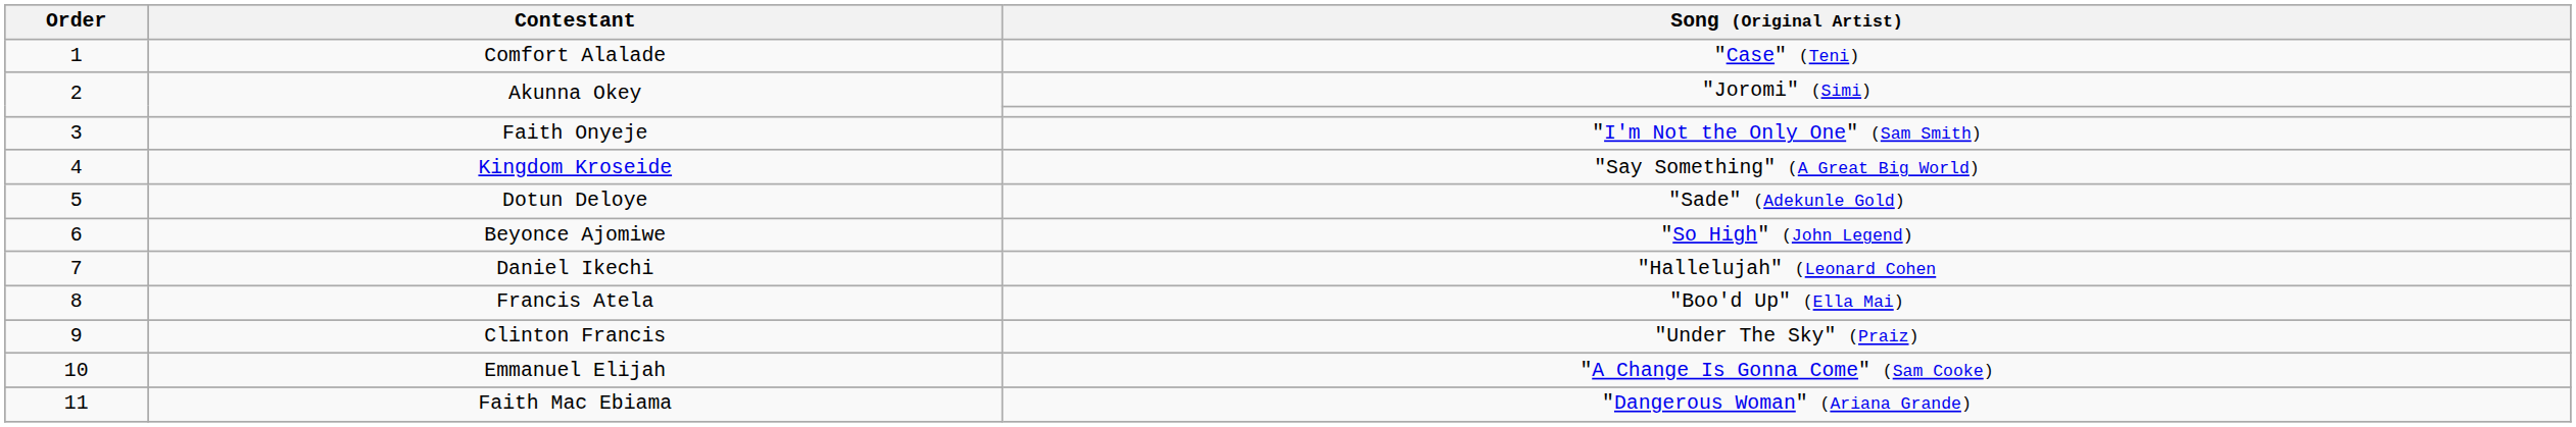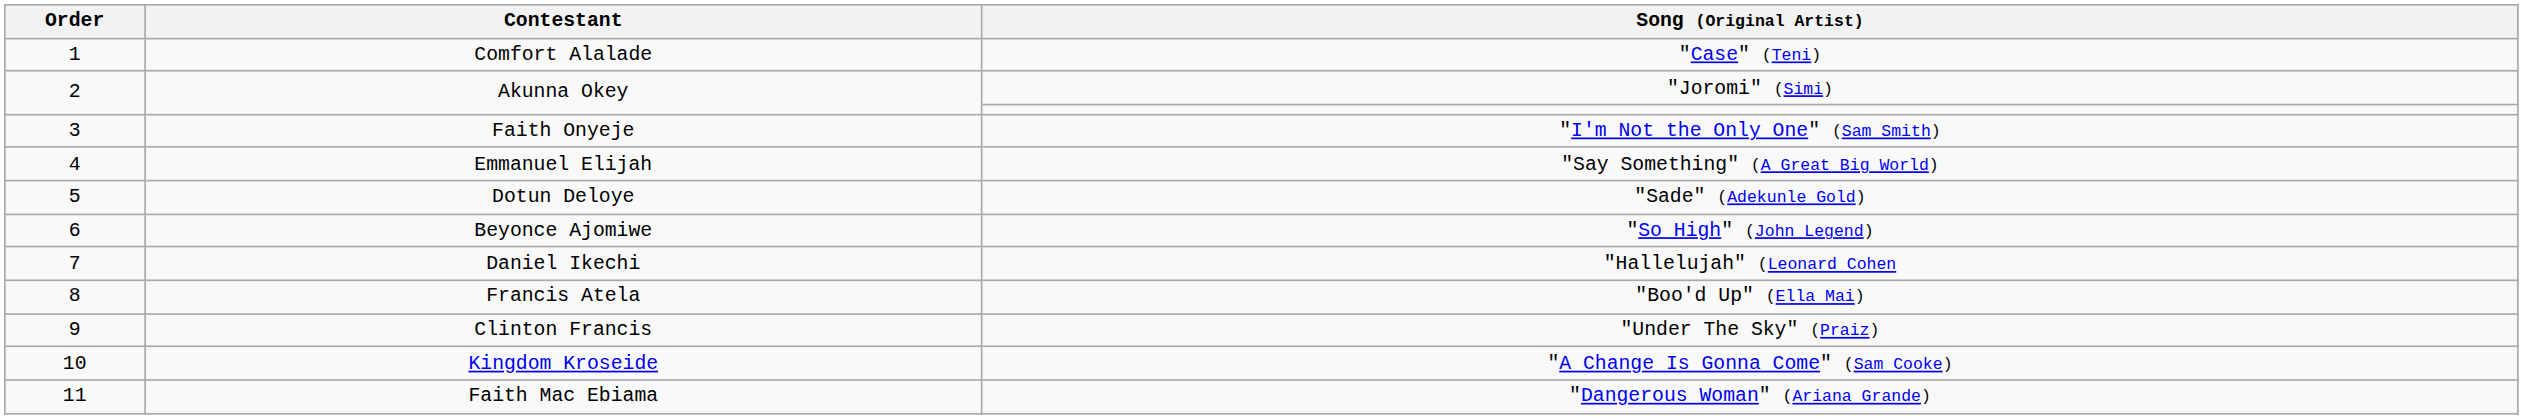"Say Something" (A Great Big World) | Contestant: Kingdom Kroseide -> Emmanuel Elijah
"A Change Is Gonna Come" (Sam Cooke) | Contestant: Emmanuel Elijah -> Kingdom Kroseide
